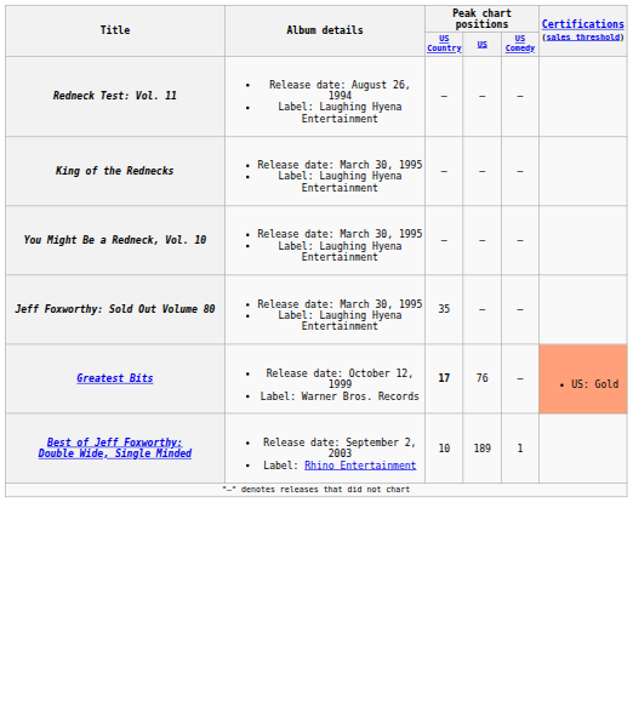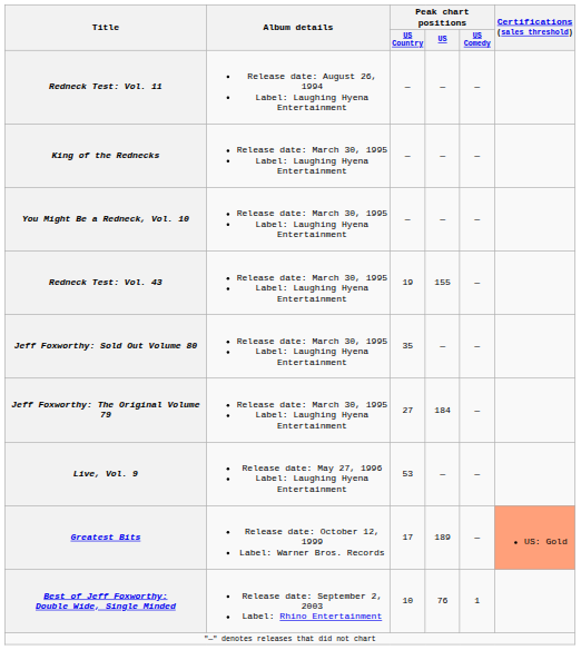+ row: Redneck Test: Vol. 43 | Release date: March 30, 1995 Label: Laughing Hyena Entertainment | 19 | 155 | —
+ row: Jeff Foxworthy: The Original Volume 79 | Release date: March 30, 1995 Label: Laughing Hyena Entertainment | 27 | 184 | —
+ row: Live, Vol. 9 | Release date: May 27, 1996 Label: Laughing Hyena Entertainment | 53 | — | —
Greatest Bits | Peak chart positions / US Country: bold -> normal
Greatest Bits | Peak chart positions / US: 76 -> 189
Best of Jeff Foxworthy: Double Wide, Single Minded | Peak chart positions / US: 189 -> 76
